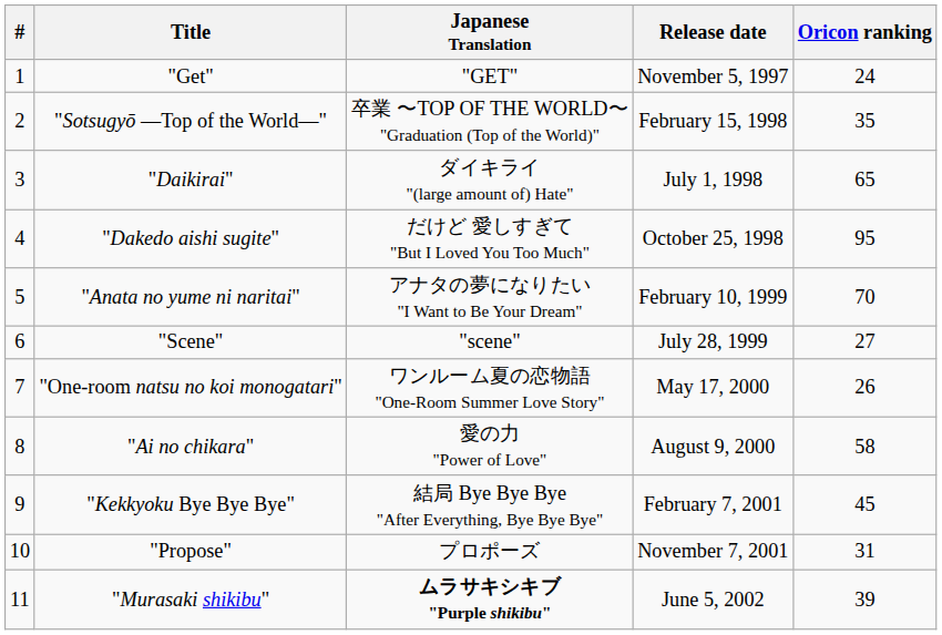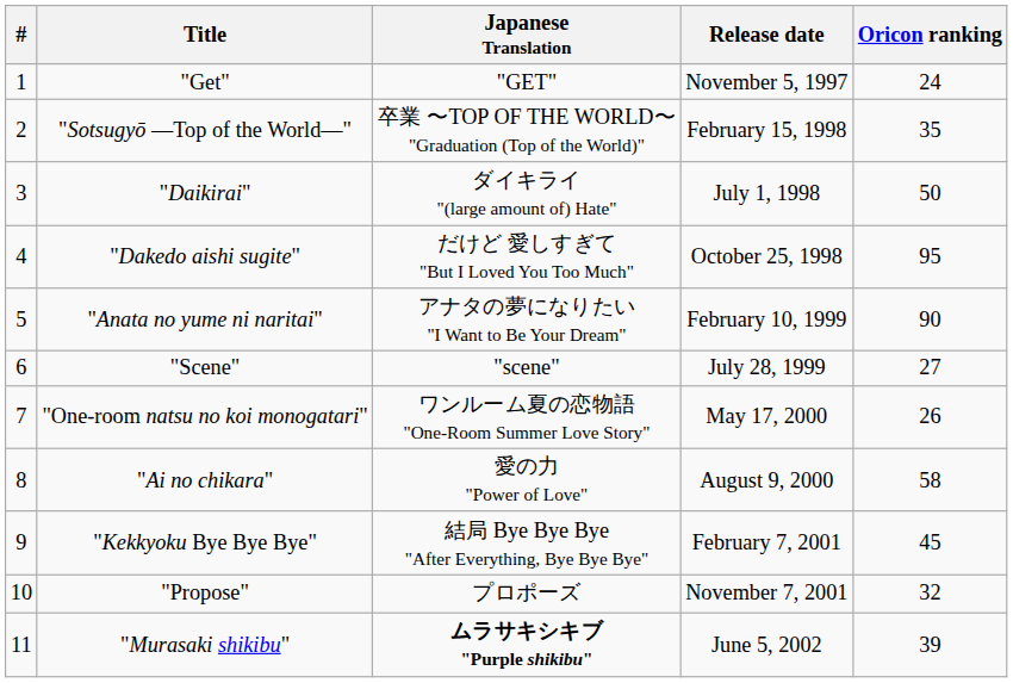"Daikirai" | Oricon ranking: 65 -> 50
"Anata no yume ni naritai" | Oricon ranking: 70 -> 90
"Propose" | Oricon ranking: 31 -> 32
